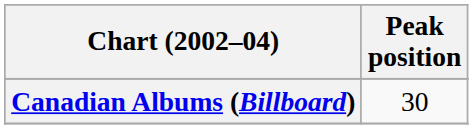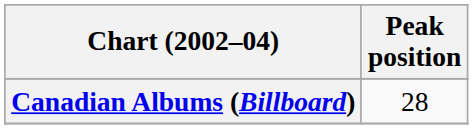Canadian Albums (Billboard) | Peak position: 30 -> 28
